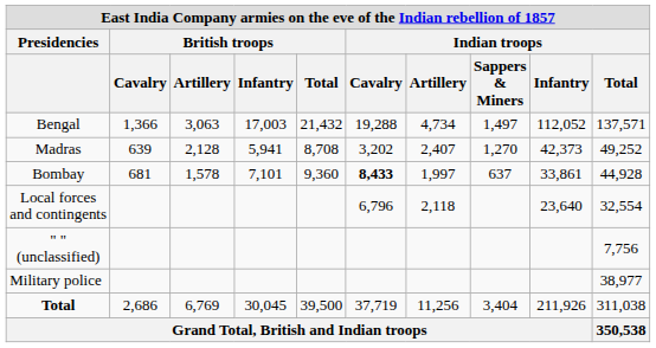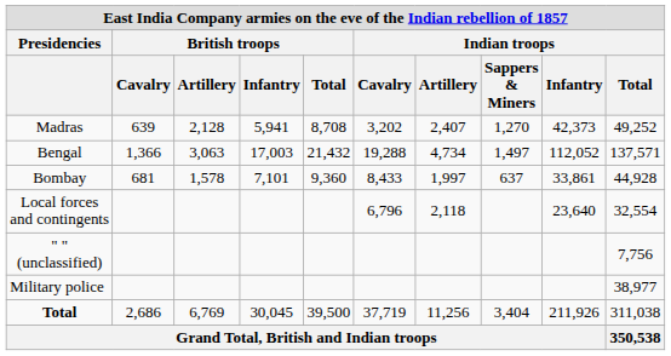rows swapped: Bengal <-> Madras
Bombay | Indian troops / Cavalry: bold -> normal
